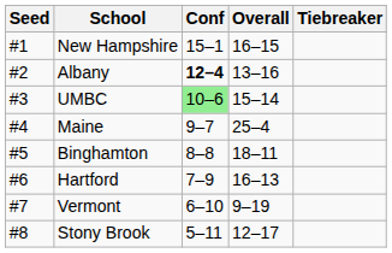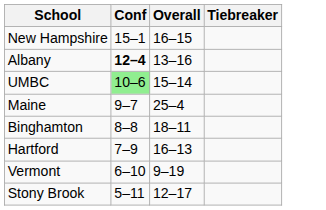- column: Seed | #1 | #2 | #3 | #4 | #5 | #6 | #7 | #8
